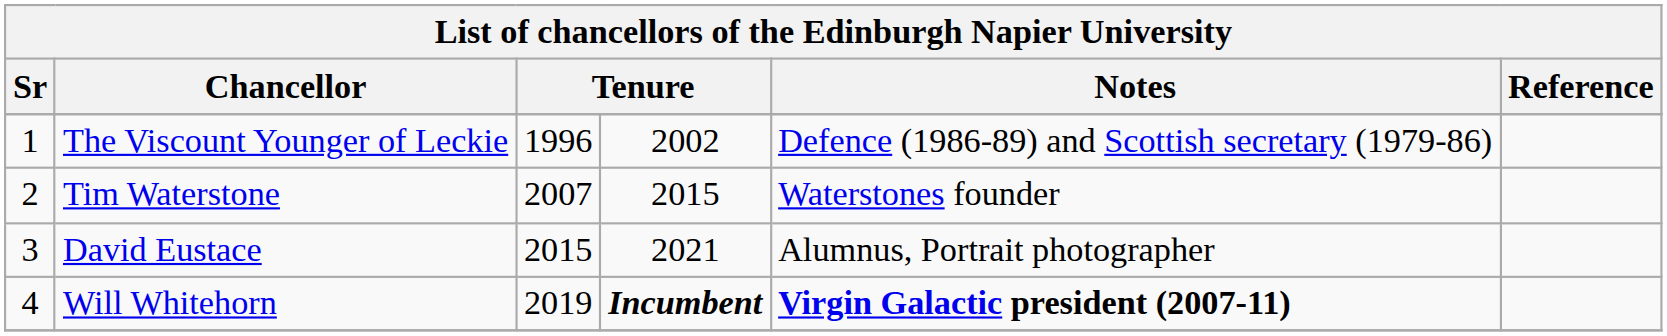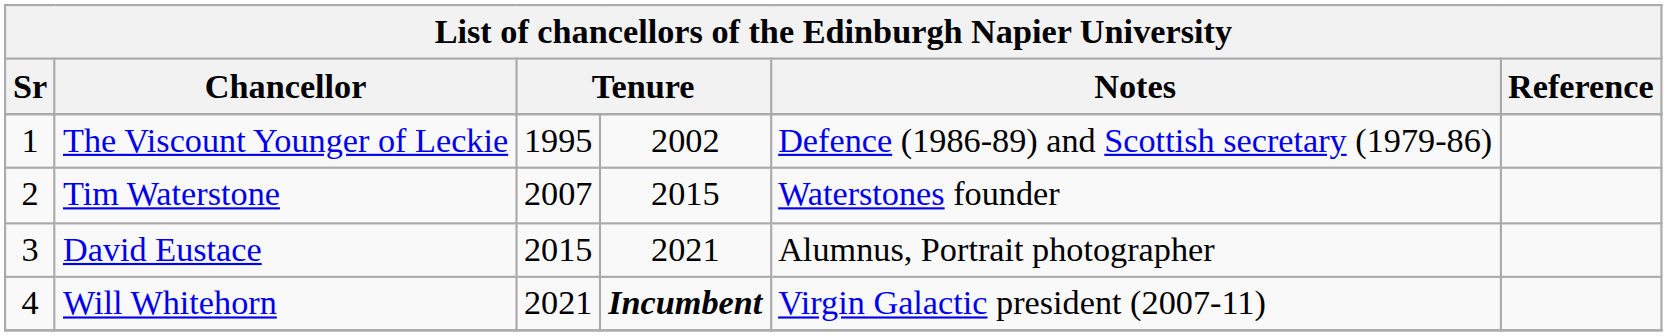The Viscount Younger of Leckie | column 3: 1996 -> 1995
Will Whitehorn | column 3: 2019 -> 2021
Will Whitehorn | Notes: bold -> normal
